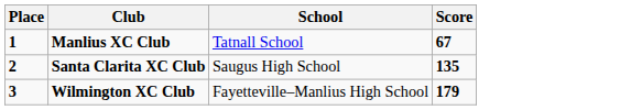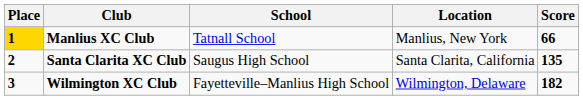+ column: Location | Manlius, New York | Santa Clarita, California | Wilmington, Delaware
Manlius XC Club | Place: no background -> gold background
Manlius XC Club | Score: 67 -> 66
Wilmington XC Club | Score: 179 -> 182
